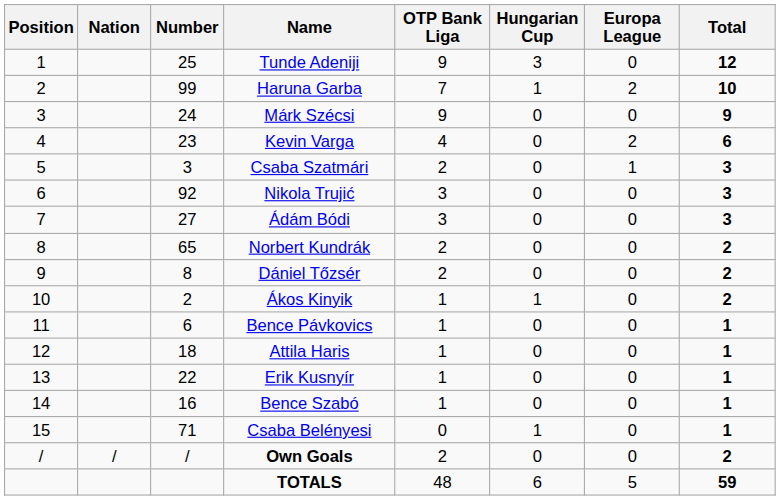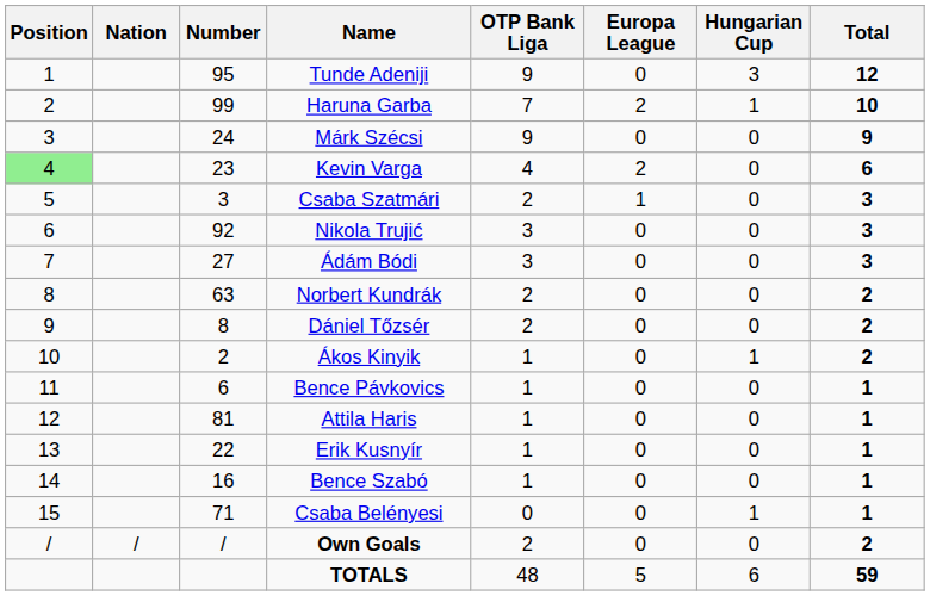columns swapped: Hungarian Cup <-> Europa League
Tunde Adeniji | Number: 25 -> 95
Kevin Varga | Position: no background -> lightgreen background
Norbert Kundrák | Number: 65 -> 63
Attila Haris | Number: 18 -> 81
